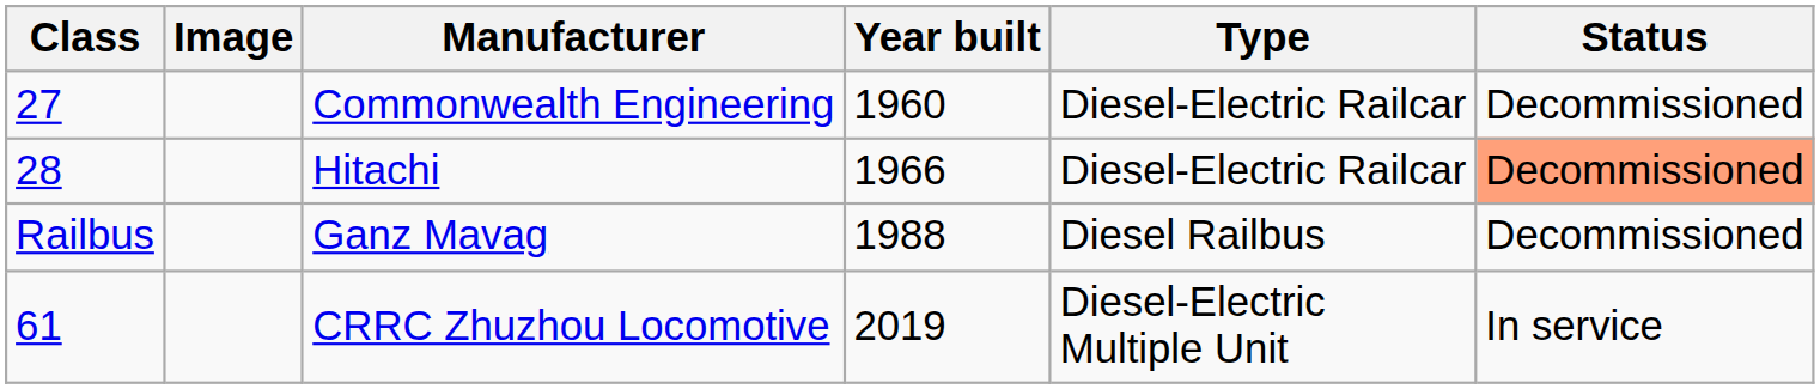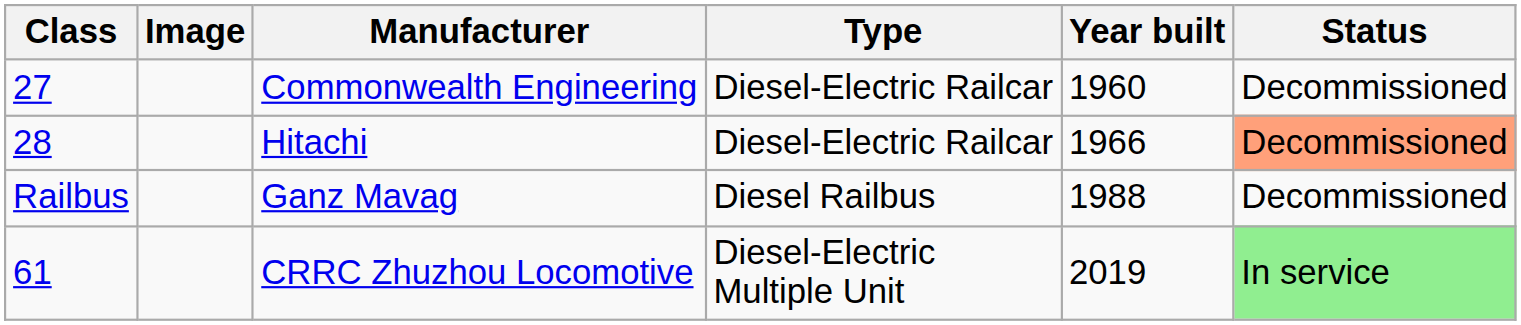columns swapped: Year built <-> Type
CRRC Zhuzhou Locomotive | Status: no background -> lightgreen background
